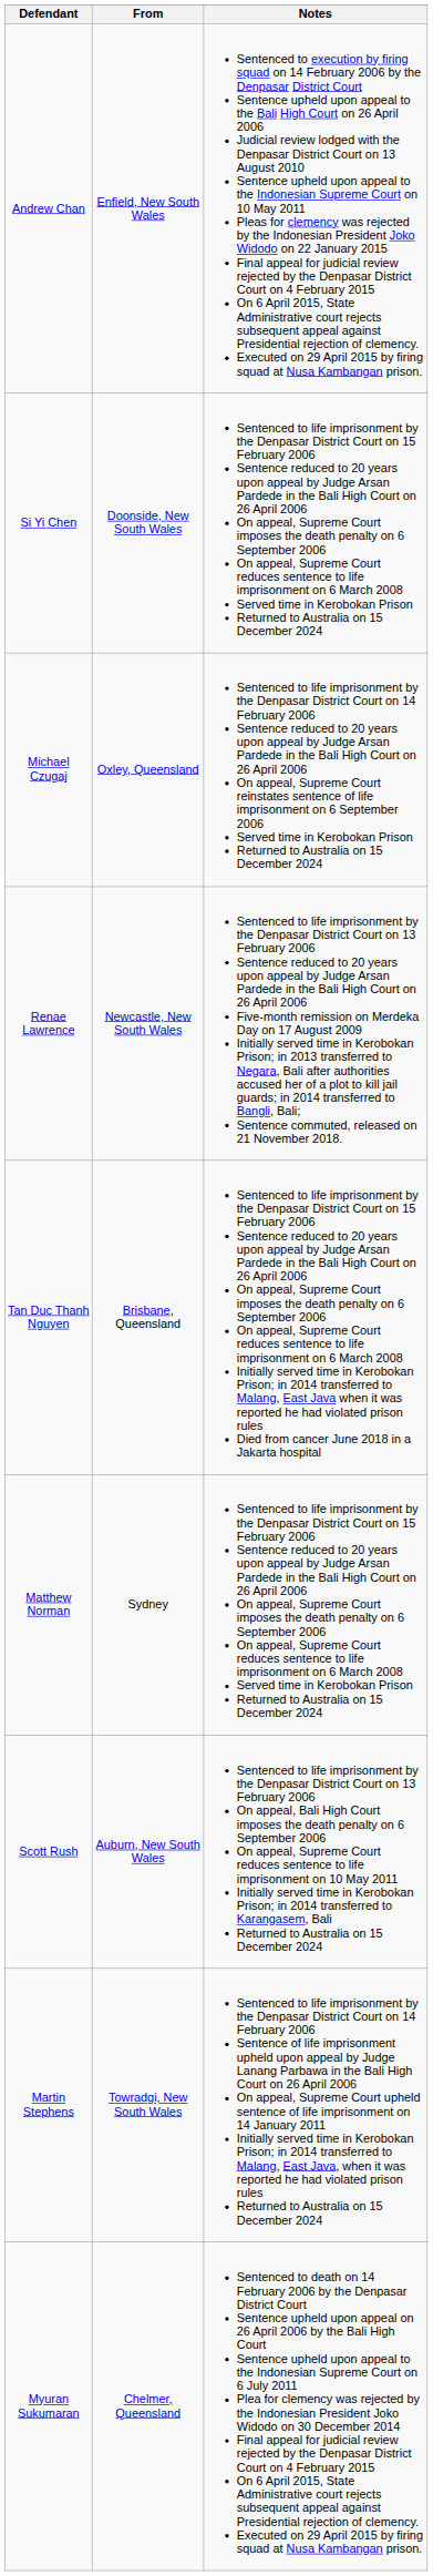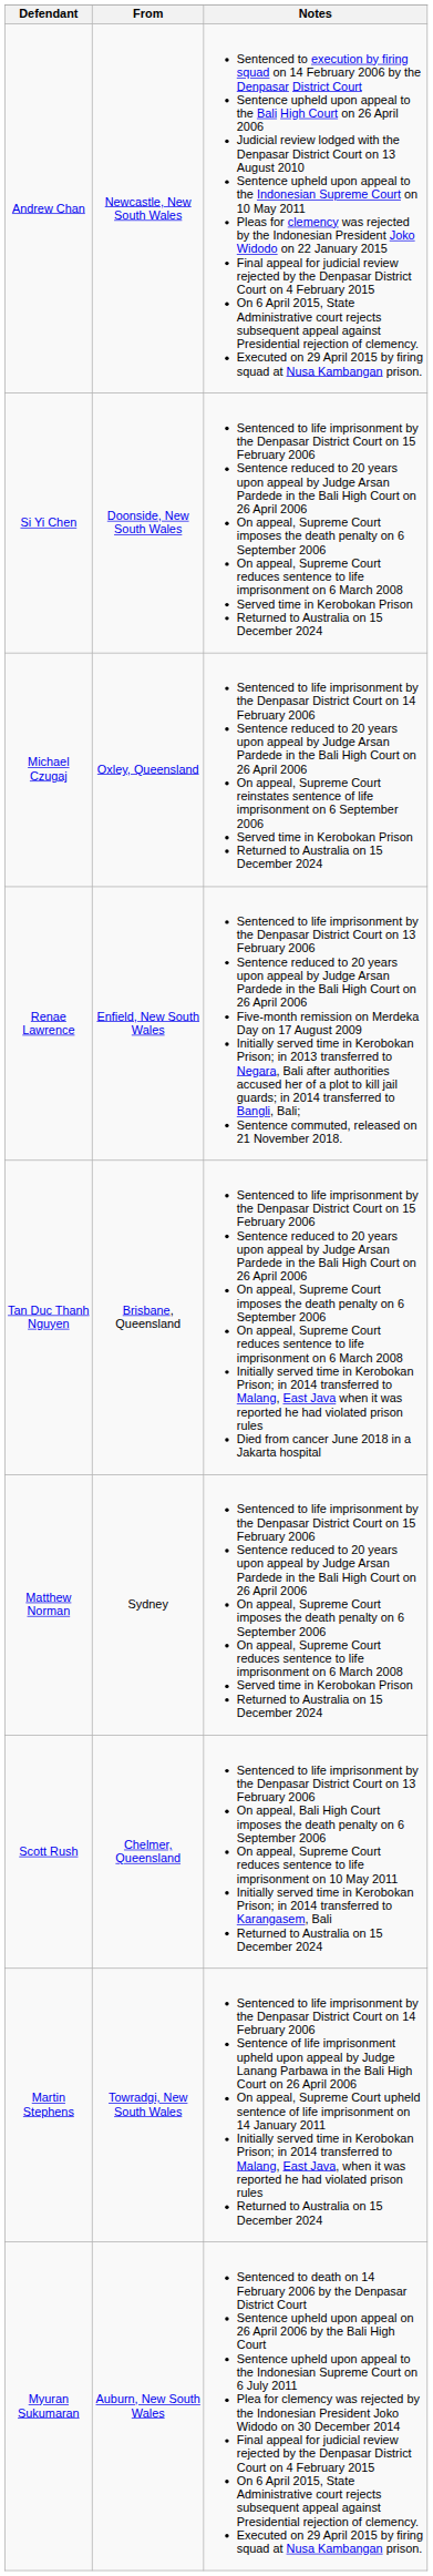Andrew Chan | From: Enfield, New South Wales -> Newcastle, New South Wales
Renae Lawrence | From: Newcastle, New South Wales -> Enfield, New South Wales
Scott Rush | From: Auburn, New South Wales -> Chelmer, Queensland
Myuran Sukumaran | From: Chelmer, Queensland -> Auburn, New South Wales
